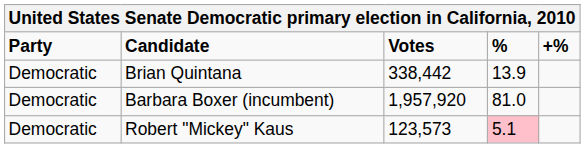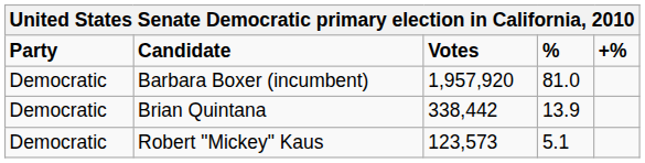rows swapped: Barbara Boxer (incumbent) <-> Brian Quintana
Robert "Mickey" Kaus | %: pink background -> no background
